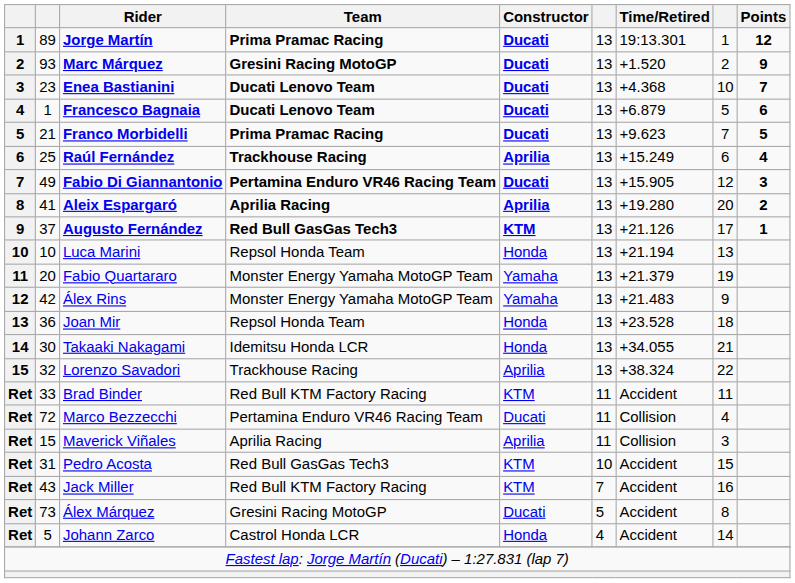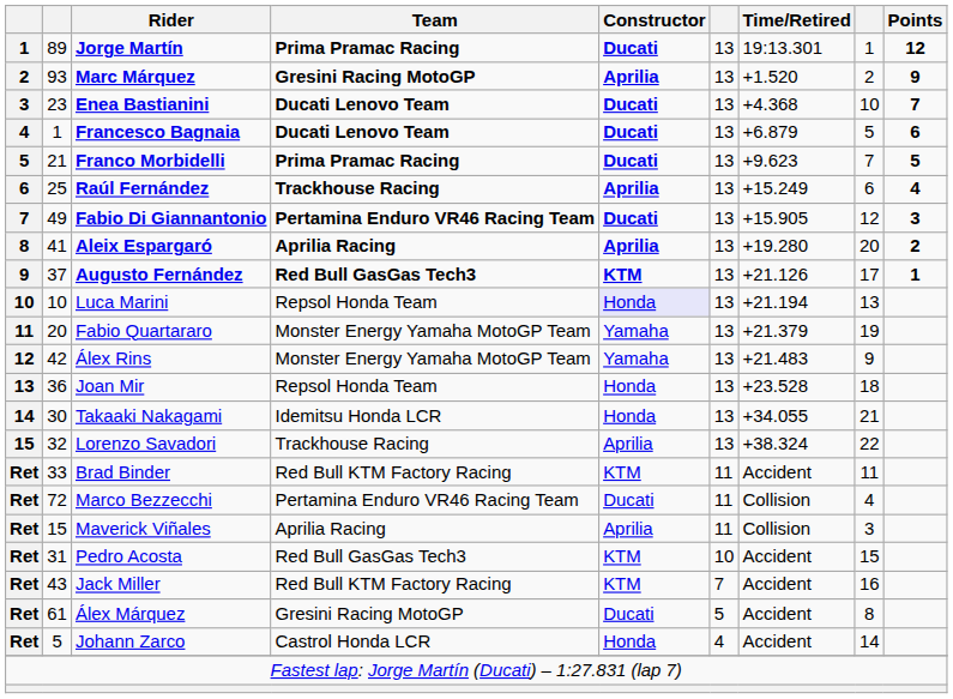Marc Márquez | Constructor: Ducati -> Aprilia
Luca Marini | Constructor: no background -> lavender background
Álex Márquez | column 2: 73 -> 61
